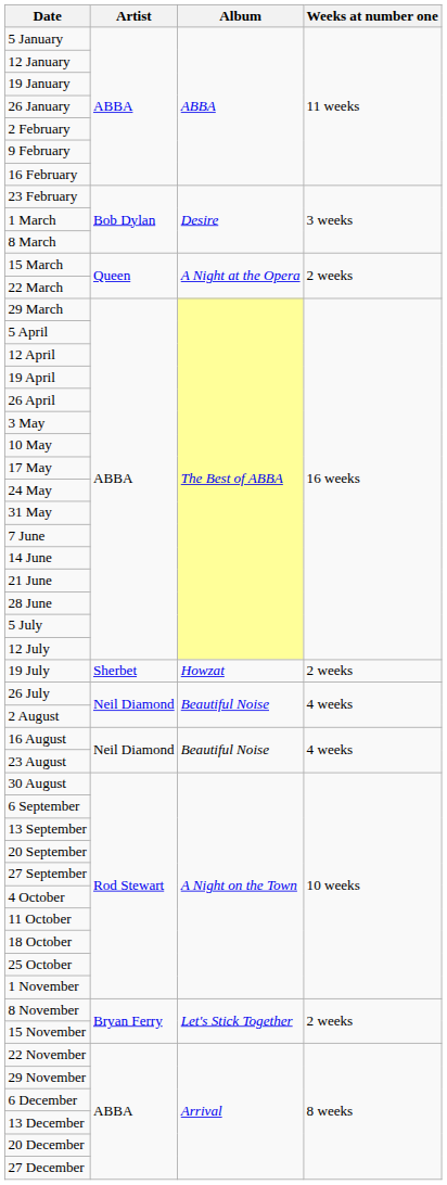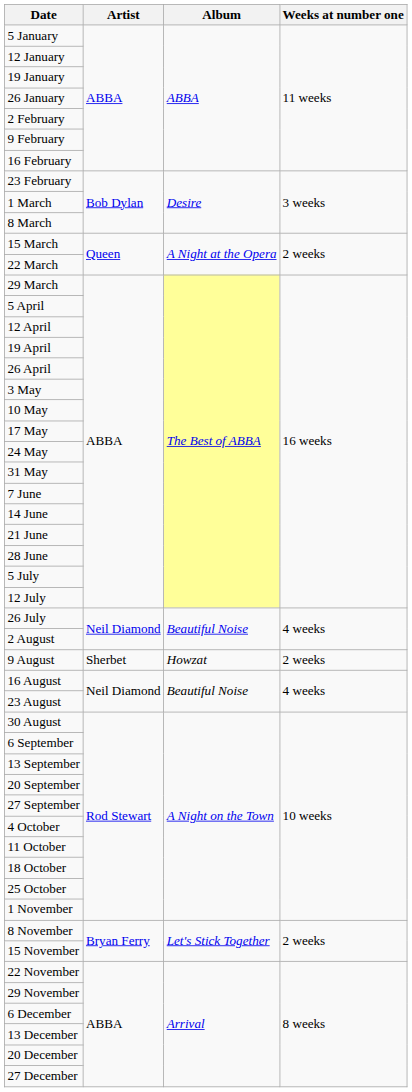- row: 19 July | Sherbet | Howzat | 2 weeks
+ row: 9 August | Sherbet | Howzat | 2 weeks
